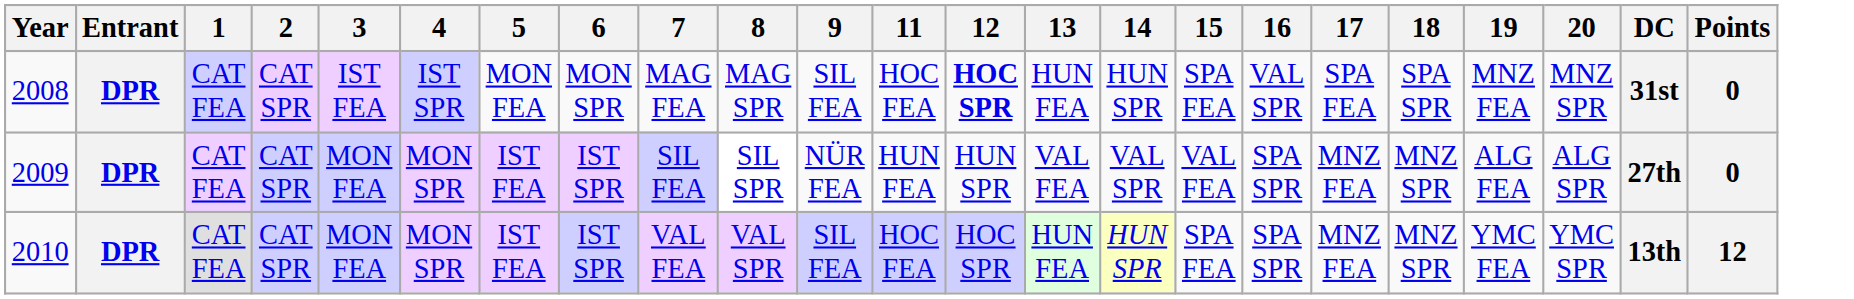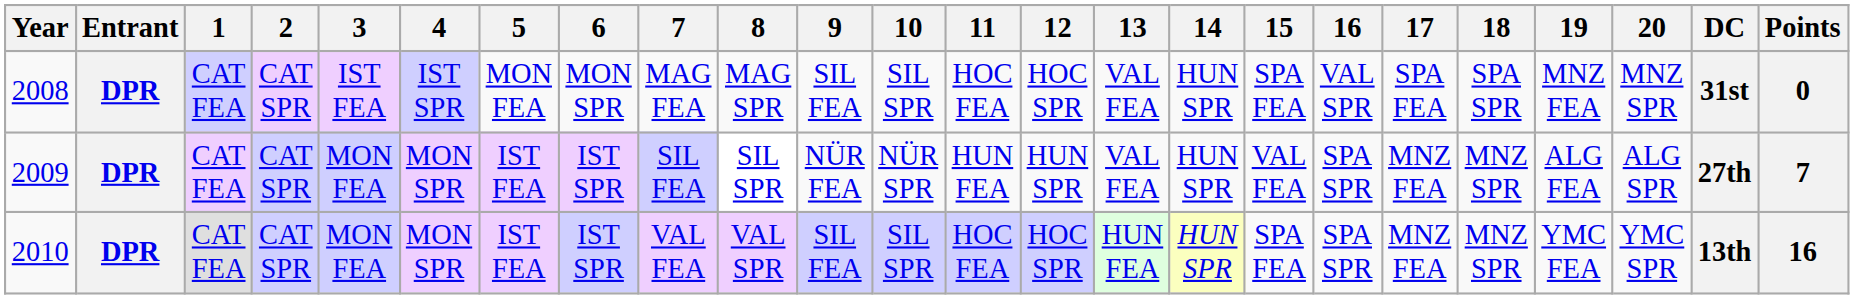+ column: 10 | SIL SPR | NÜR SPR | SIL SPR
2008 | 12: bold -> normal
2008 | 13: HUN FEA -> VAL FEA
2009 | 14: VAL SPR -> HUN SPR
2009 | Points: 0 -> 7
2010 | Points: 12 -> 16
